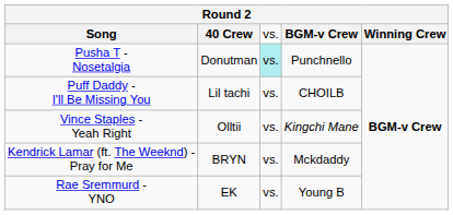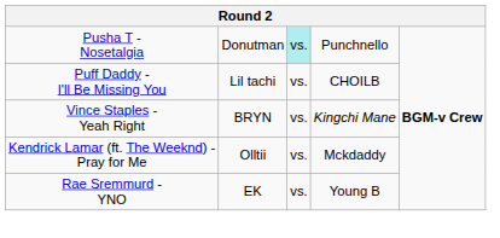- row: Song | 40 Crew | vs. | BGM-v Crew | Winning Crew
Vince Staples - Yeah Right | column 2: Olltii -> BRYN
Kendrick Lamar (ft. The Weeknd) - Pray for Me | column 2: BRYN -> Olltii
